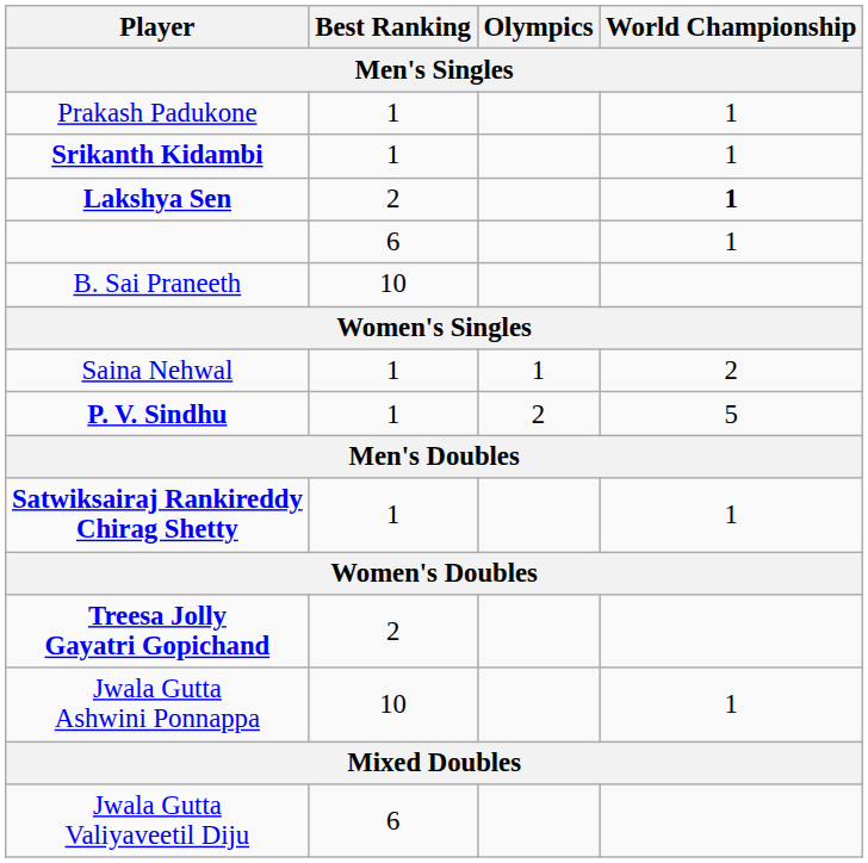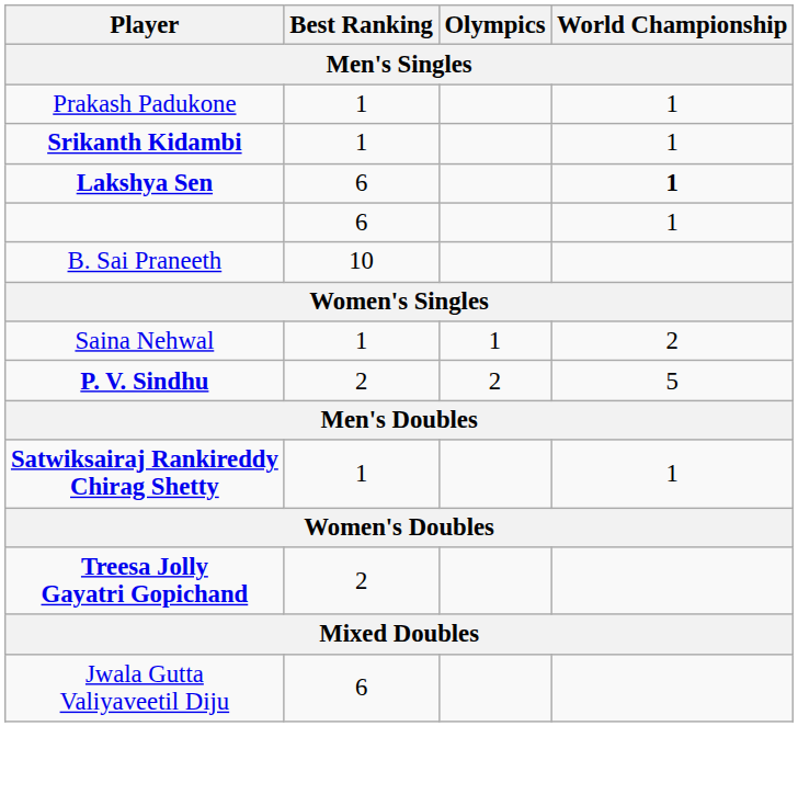Lakshya Sen | Best Ranking: 2 -> 6
P. V. Sindhu | Best Ranking: 1 -> 2
- row: Jwala Gutta Ashwini Ponnappa | 10 | 1
